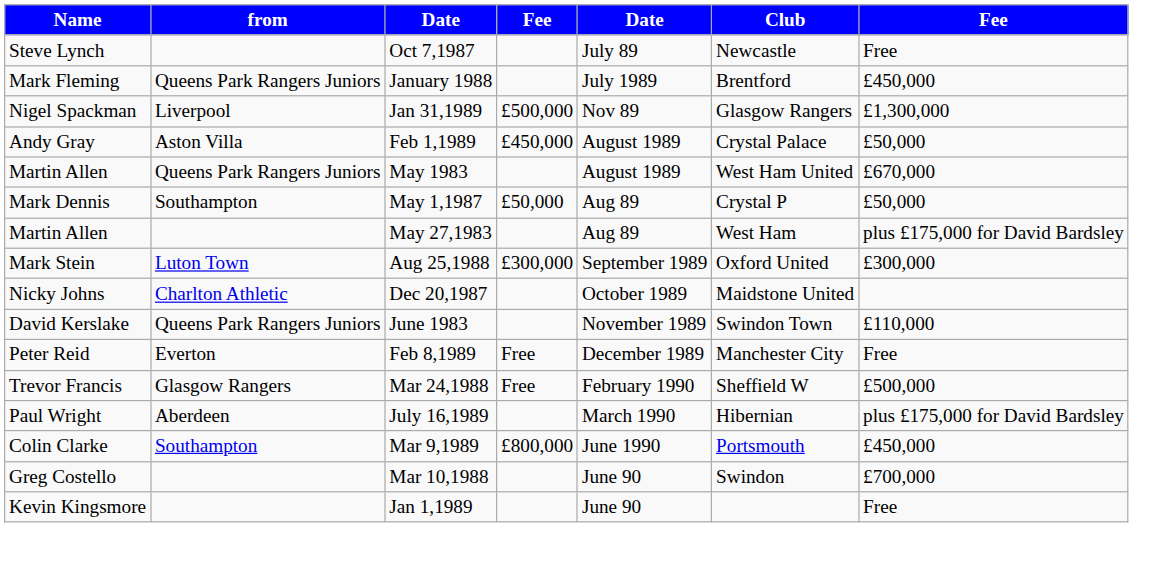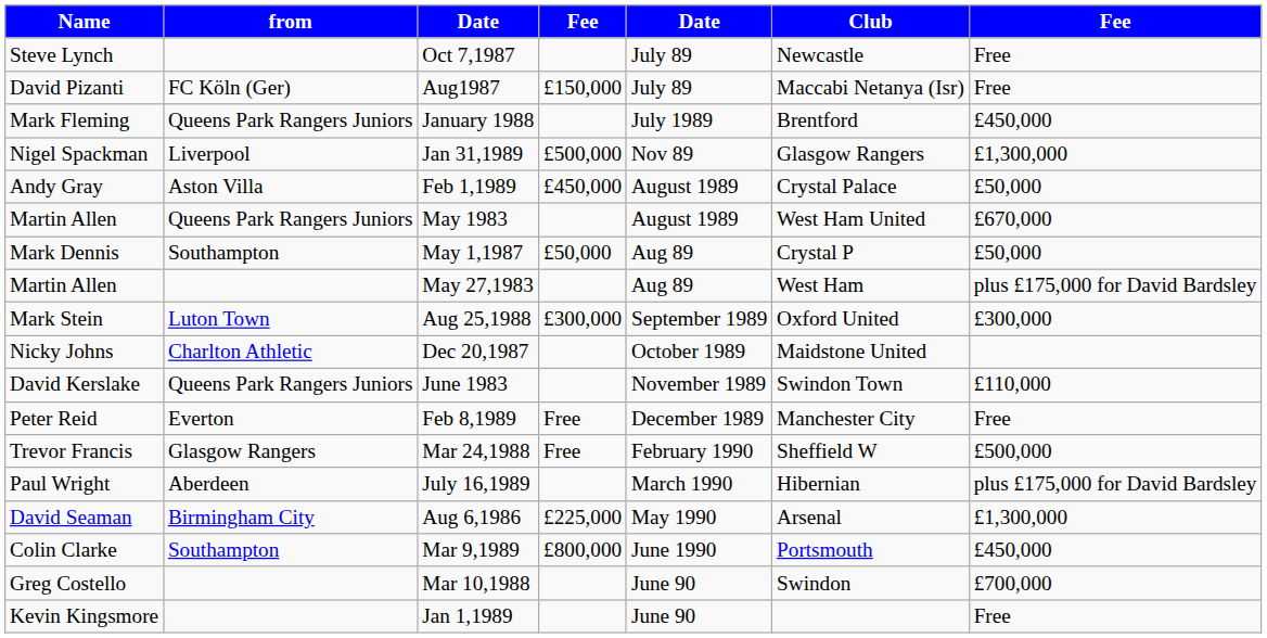+ row: David Pizanti | FC Köln (Ger) | Aug1987 | £150,000 | July 89 | Maccabi Netanya (Isr) | Free
+ row: David Seaman | Birmingham City | Aug 6,1986 | £225,000 | May 1990 | Arsenal | £1,300,000
